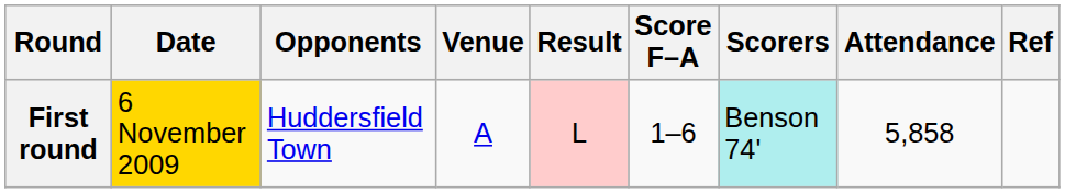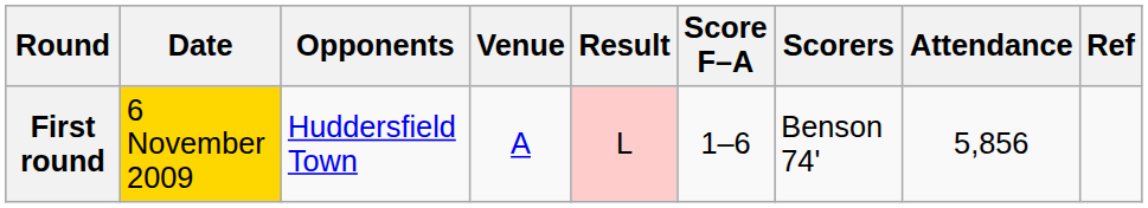First round | Scorers: paleturquoise background -> no background
First round | Attendance: 5,858 -> 5,856
